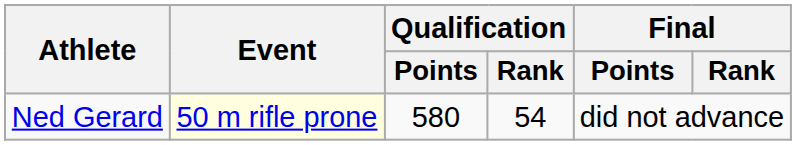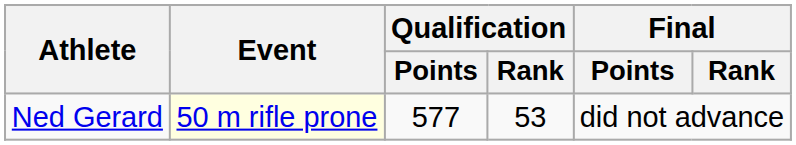Ned Gerard | Qualification / Points: 580 -> 577
Ned Gerard | Qualification / Rank: 54 -> 53
